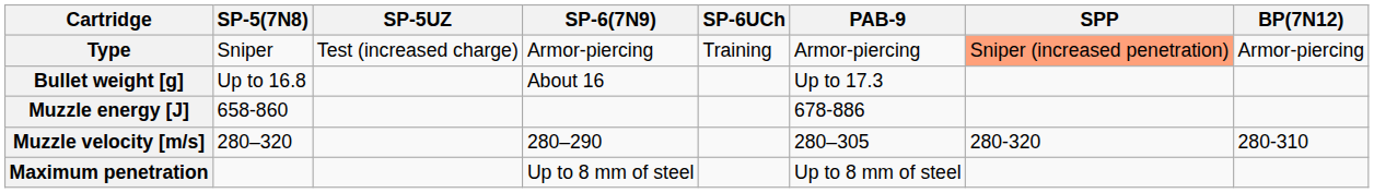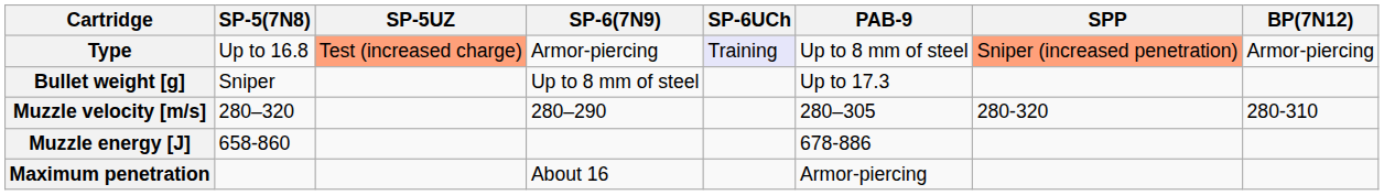Type | SP-5(7N8): Sniper -> Up to 16.8
Type | SP-5UZ: no background -> lightsalmon background
Type | SP-6UCh: no background -> lavender background
Type | PAB-9: Armor-piercing -> Up to 8 mm of steel
Bullet weight [g] | SP-5(7N8): Up to 16.8 -> Sniper
Bullet weight [g] | SP-6(7N9): About 16 -> Up to 8 mm of steel
rows swapped: Muzzle velocity [m/s] <-> Muzzle energy [J]
Maximum penetration | SP-6(7N9): Up to 8 mm of steel -> About 16
Maximum penetration | PAB-9: Up to 8 mm of steel -> Armor-piercing
